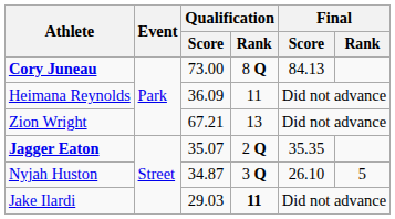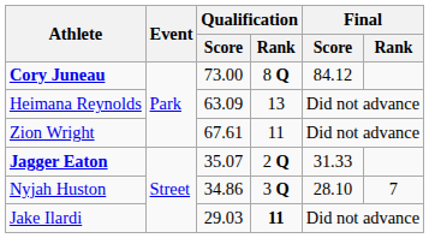Cory Juneau | Final / Score: 84.13 -> 84.12
Heimana Reynolds | Qualification / Score: 36.09 -> 63.09
Heimana Reynolds | Qualification / Rank: 11 -> 13
Zion Wright | Qualification / Score: 67.21 -> 67.61
Zion Wright | Qualification / Rank: 13 -> 11
Jagger Eaton | Final / Score: 35.35 -> 31.33
Nyjah Huston | Qualification / Score: 34.87 -> 34.86
Nyjah Huston | Final / Score: 26.10 -> 28.10
Nyjah Huston | Final / Rank: 5 -> 7
